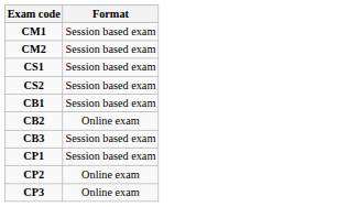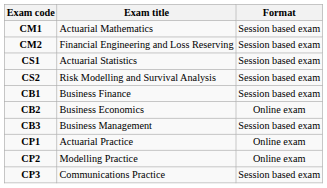+ column: Exam title | Actuarial Mathematics | Financial Engineering and Loss Reserving | Actuarial Statistics | Risk Modelling and Survival Analysis | Business Finance | Business Economics | Business Management | Actuarial Practice | Modelling Practice | Communications Practice
CP1 | Format: Session based exam -> Online exam
CP3 | Format: Online exam -> Session based exam
